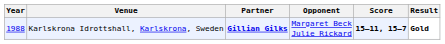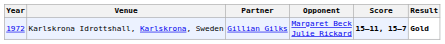Karlskrona Idrottshall, Karlskrona, Sweden | Year: 1988 -> 1972
Karlskrona Idrottshall, Karlskrona, Sweden | Partner: bold -> normal
